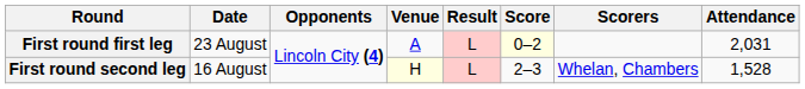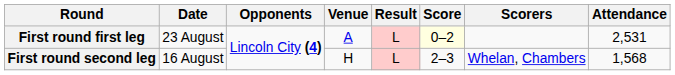First round first leg | Attendance: 2,031 -> 2,531
First round second leg | Venue: lightyellow background -> no background
First round second leg | Attendance: 1,528 -> 1,568
